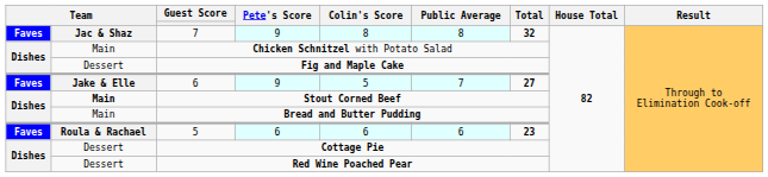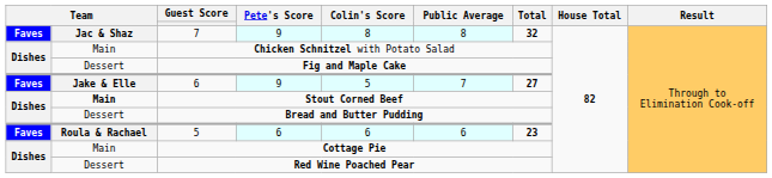Bread and Butter Pudding | column 2: Main -> Dessert
Cottage Pie | column 2: Dessert -> Main
